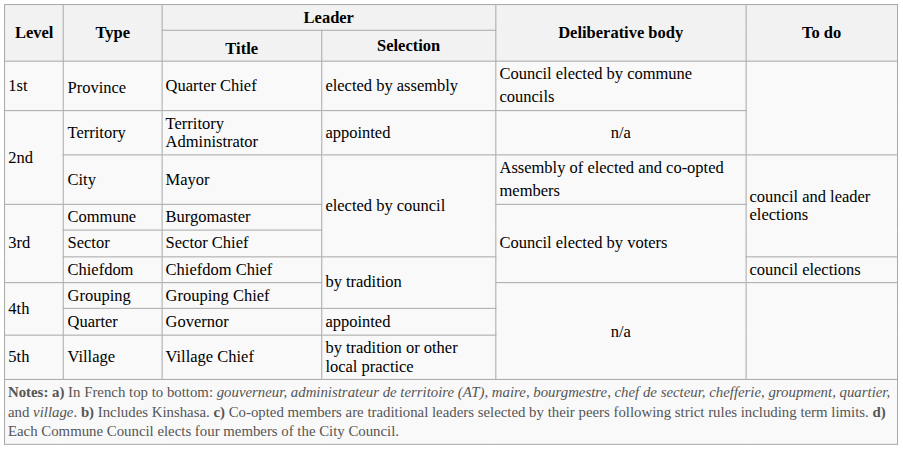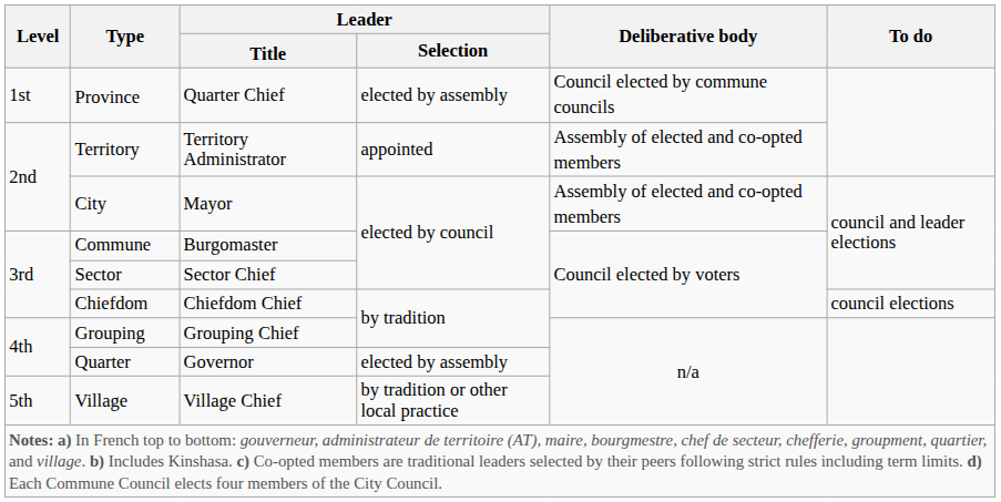Territory | Deliberative body: n/a -> Assembly of elected and co-opted members
Quarter | Leader / Selection: appointed -> elected by assembly
